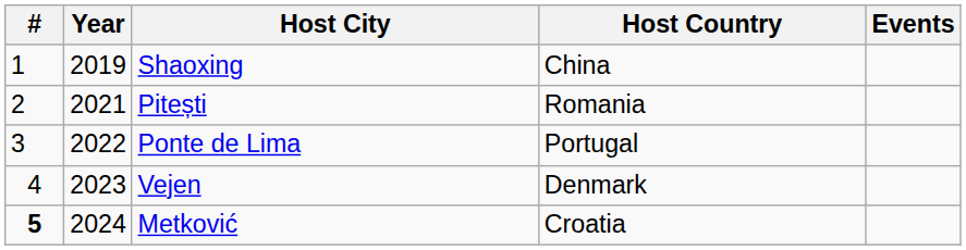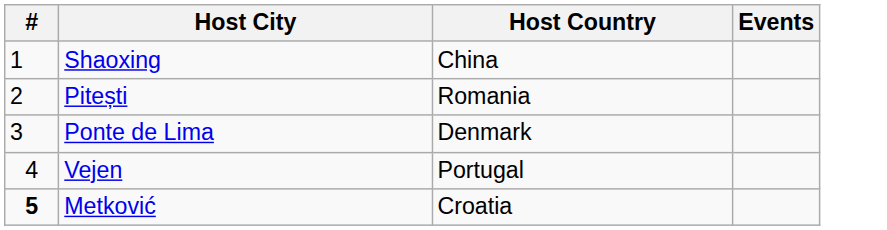- column: Year | 2019 | 2021 | 2022 | 2023 | 2024
Ponte de Lima | Host Country: Portugal -> Denmark
Vejen | Host Country: Denmark -> Portugal
